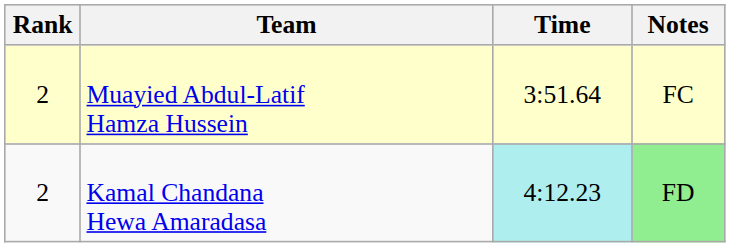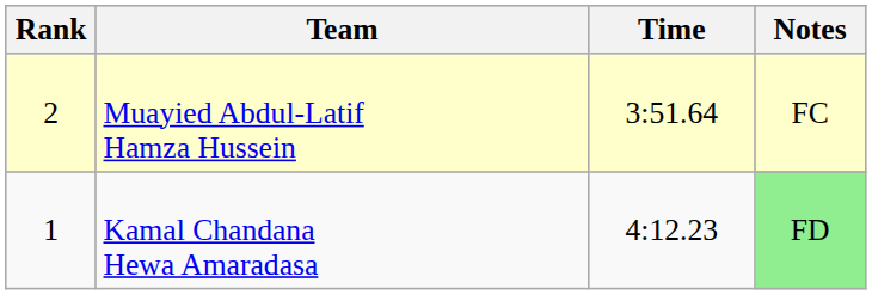Kamal Chandana Hewa Amaradasa | Rank: 2 -> 1
Kamal Chandana Hewa Amaradasa | Time: paleturquoise background -> no background
